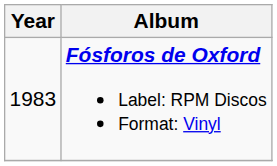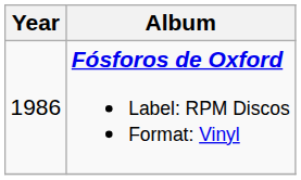Fósforos de Oxford Label: RPM Discos Format: Vinyl | Year: 1983 -> 1986
